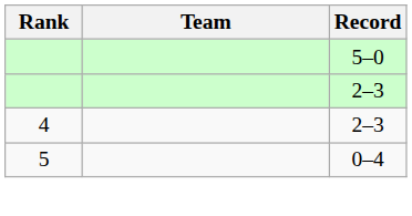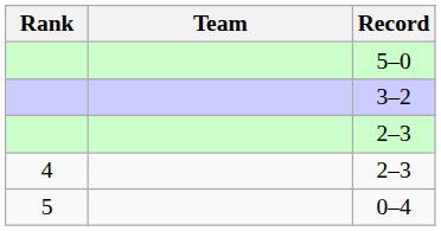+ row: 3–2
